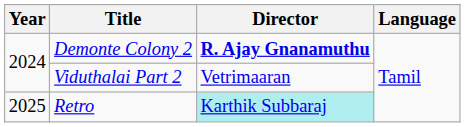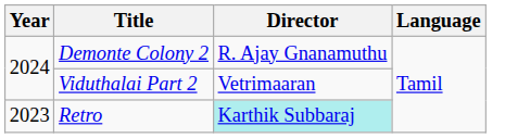Demonte Colony 2 | Director: bold -> normal
Retro | Year: 2025 -> 2023
